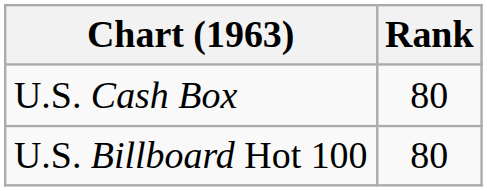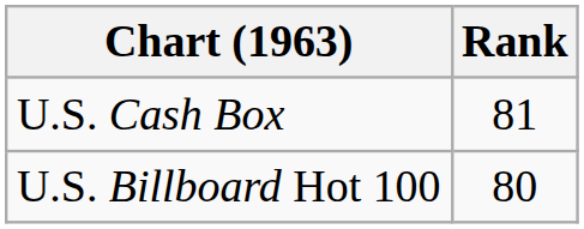U.S. Cash Box | Rank: 80 -> 81
